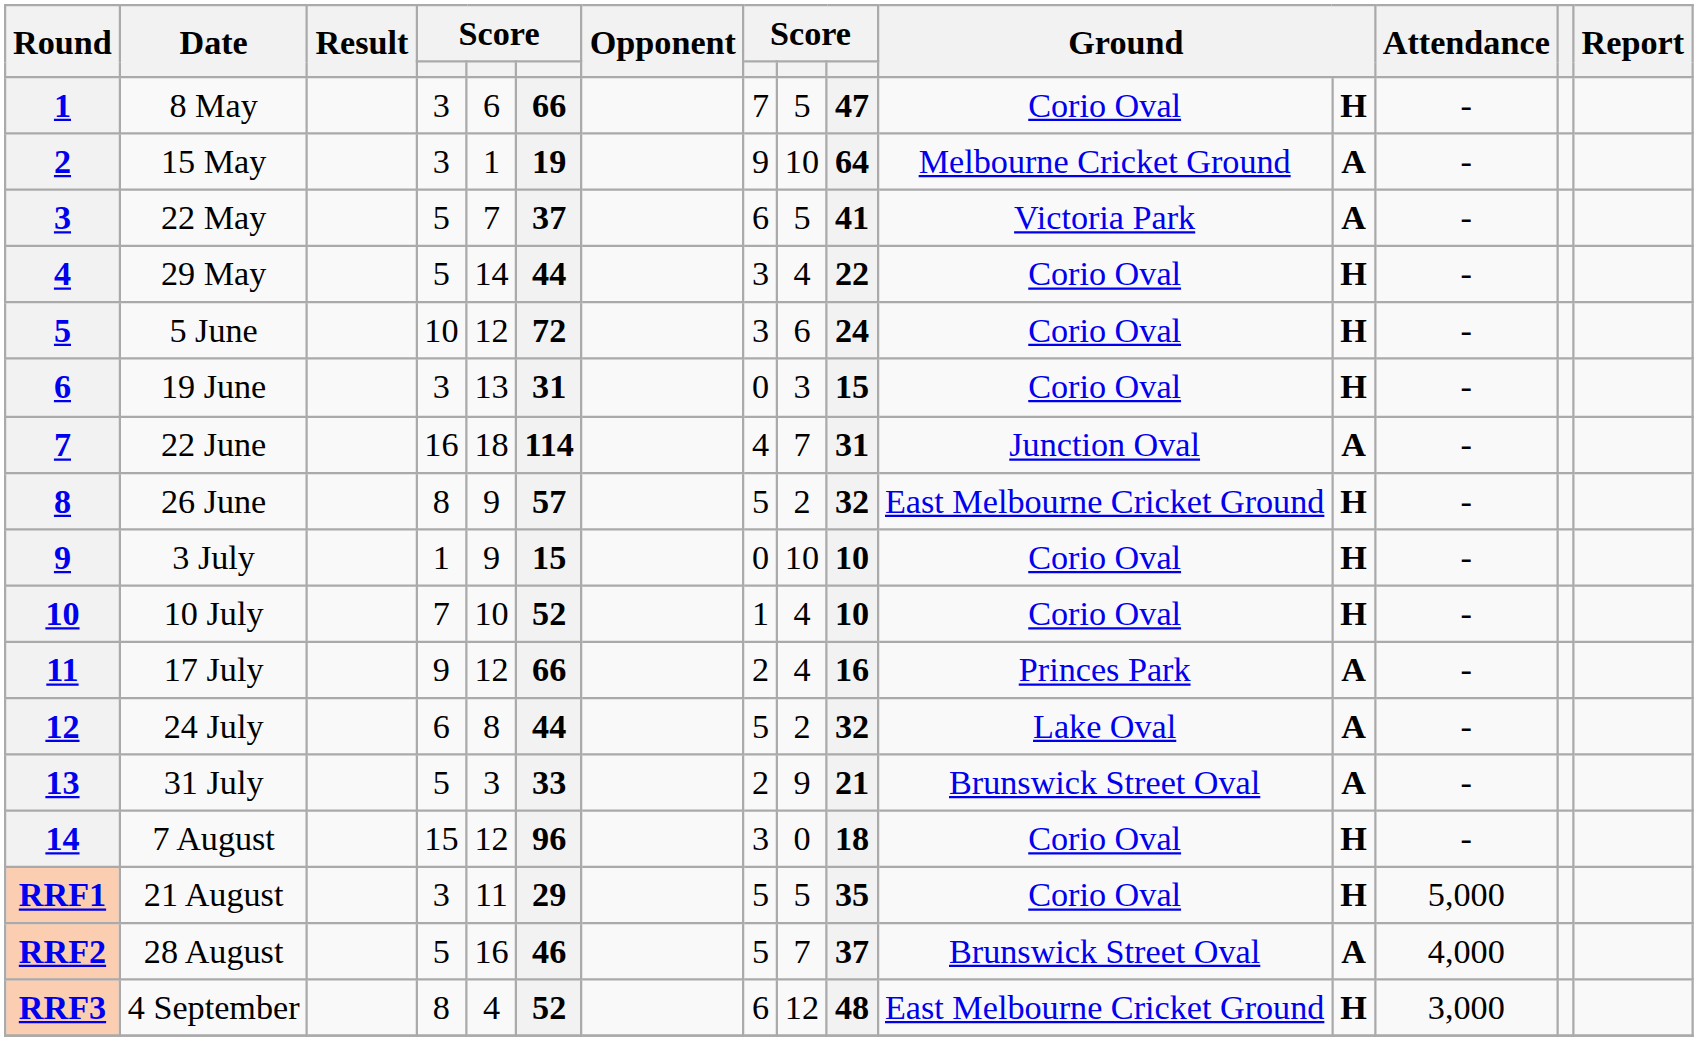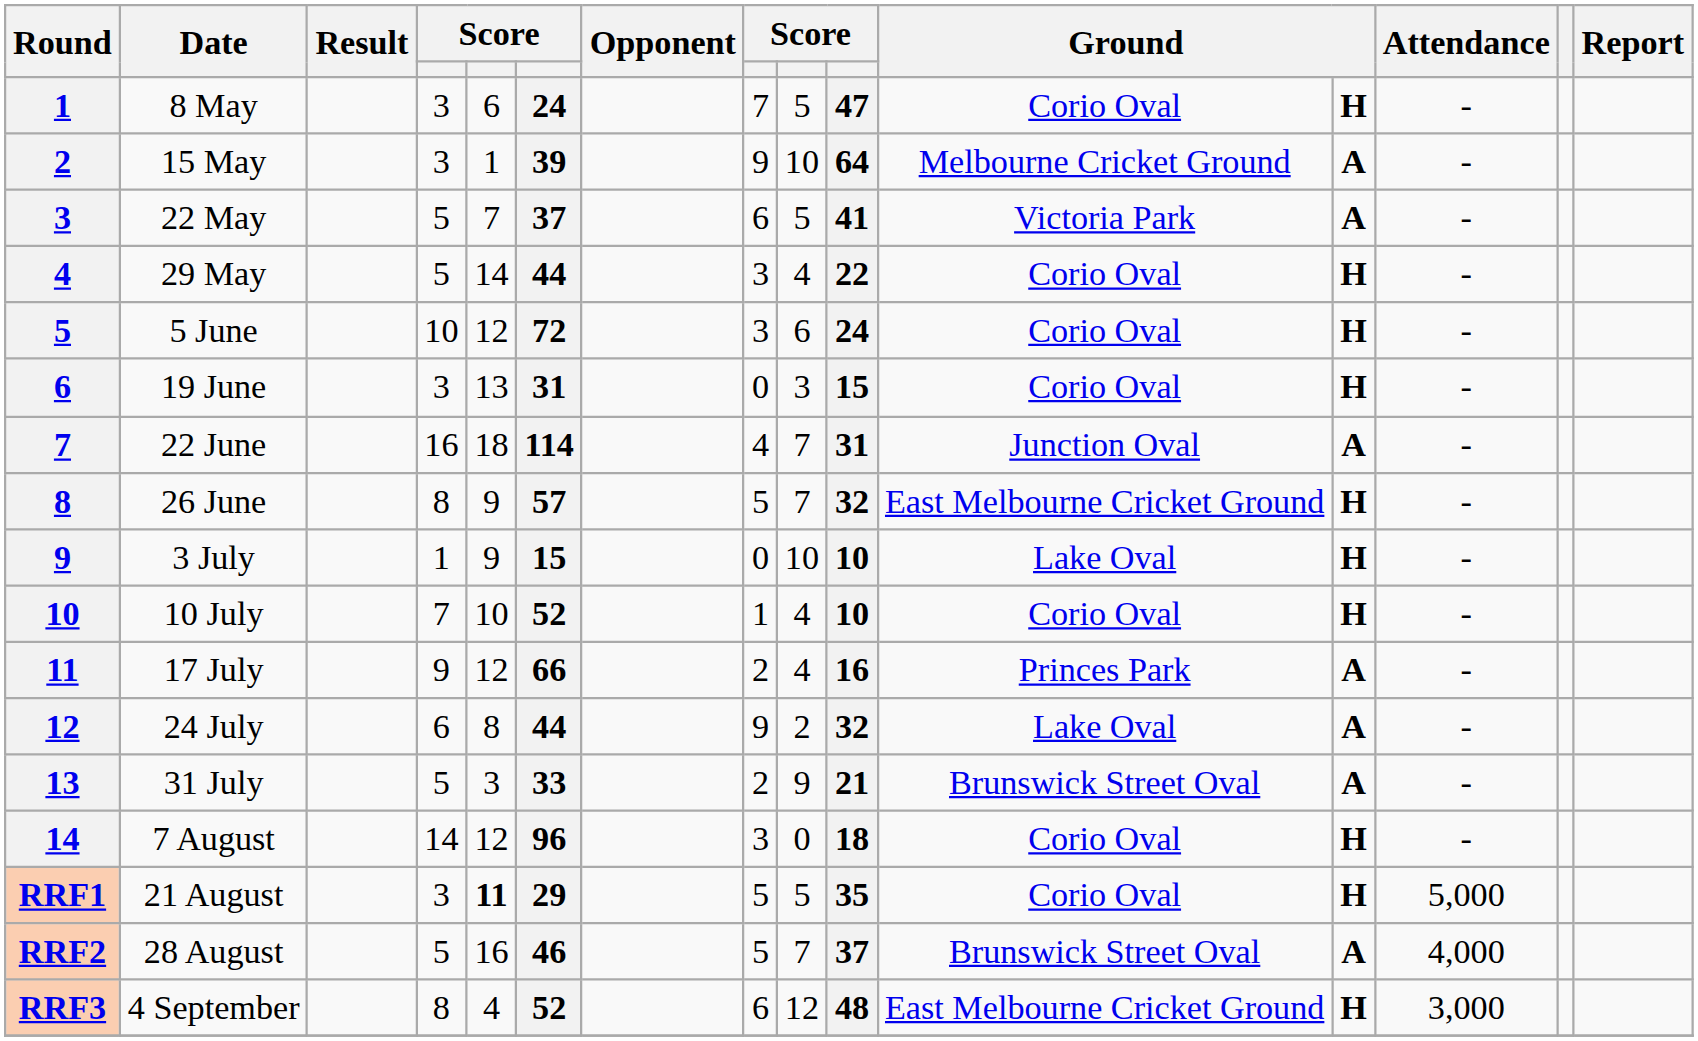8 May | column 6: 66 -> 24
15 May | column 6: 19 -> 39
26 June | column 9: 2 -> 7
3 July | column 11: Corio Oval -> Lake Oval
24 July | column 8: 5 -> 9
7 August | column 4: 15 -> 14
21 August | column 5: normal -> bold
